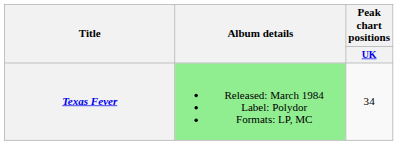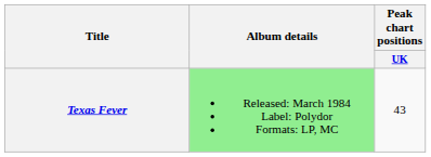Texas Fever | Peak chart positions / UK: 34 -> 43
